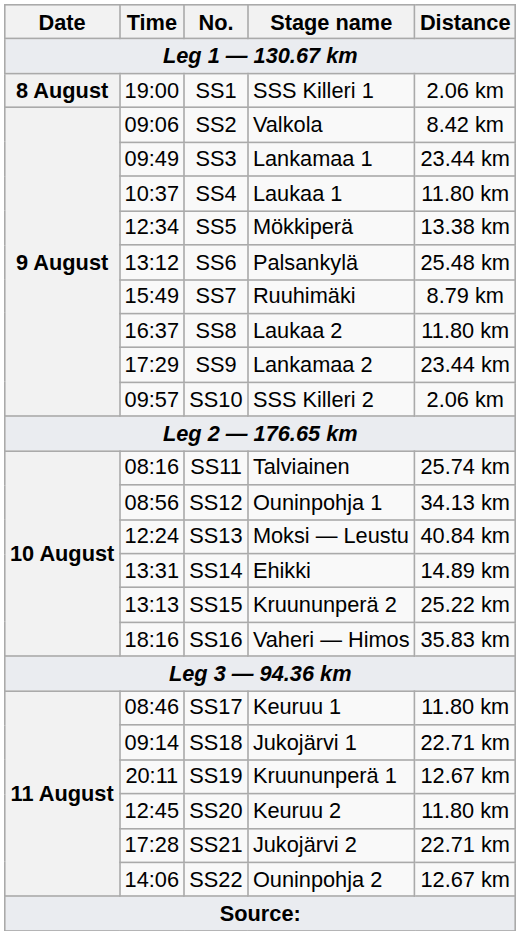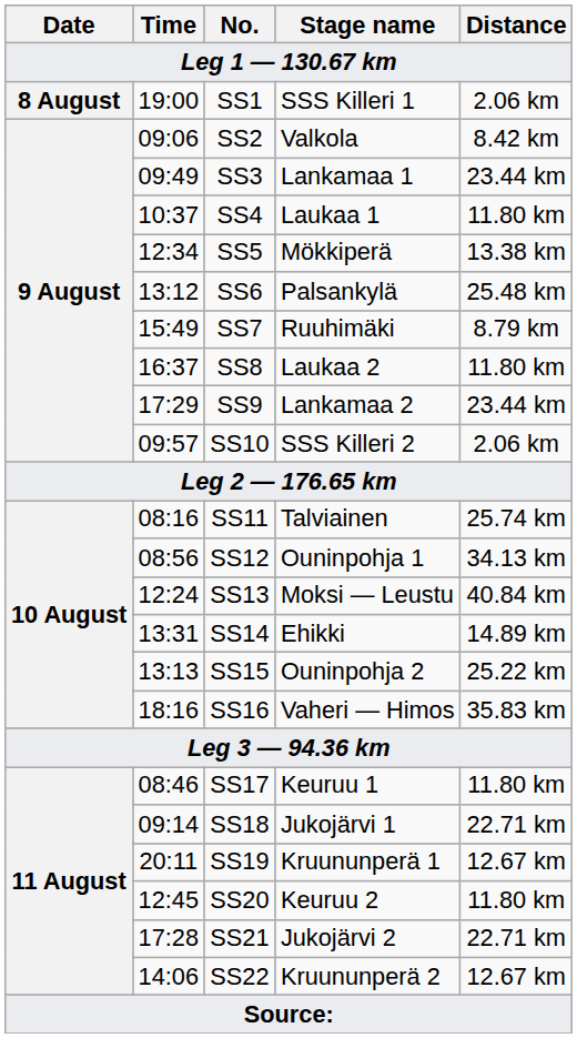SS15 | Stage name: Kruununperä 2 -> Ouninpohja 2
SS22 | Stage name: Ouninpohja 2 -> Kruununperä 2
